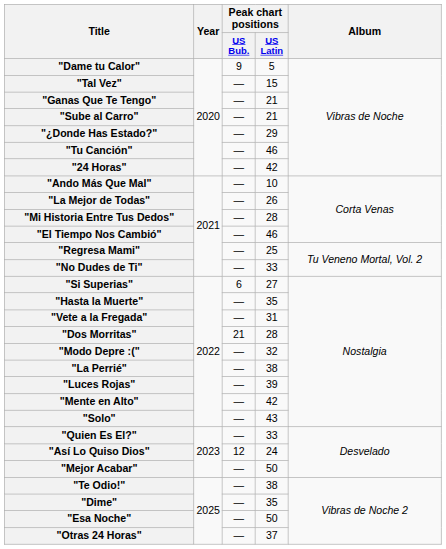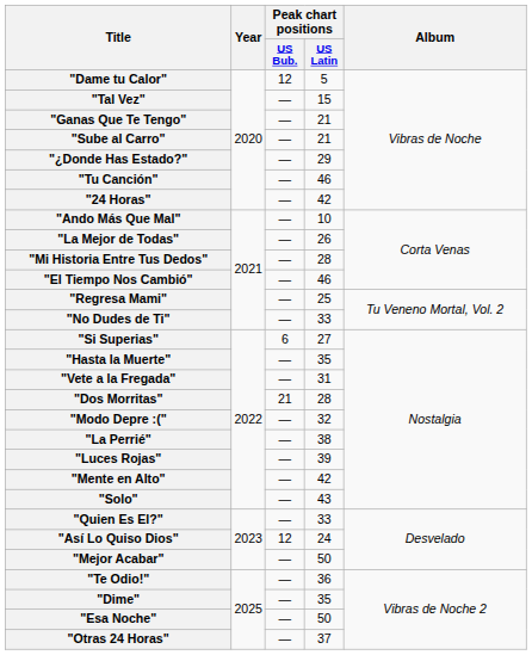"Dame tu Calor" | Peak chart positions / US Bub.: 9 -> 12
"Te Odio!" | Peak chart positions / US Latin: 38 -> 36
